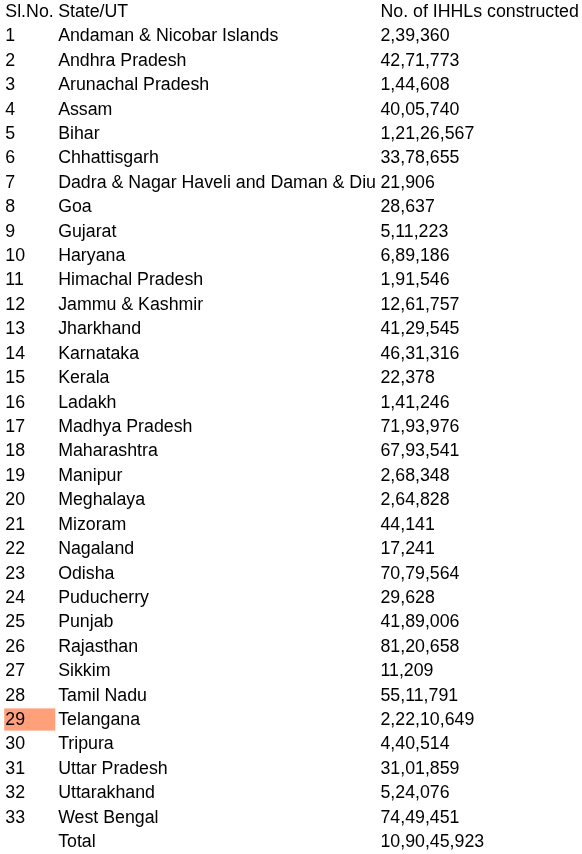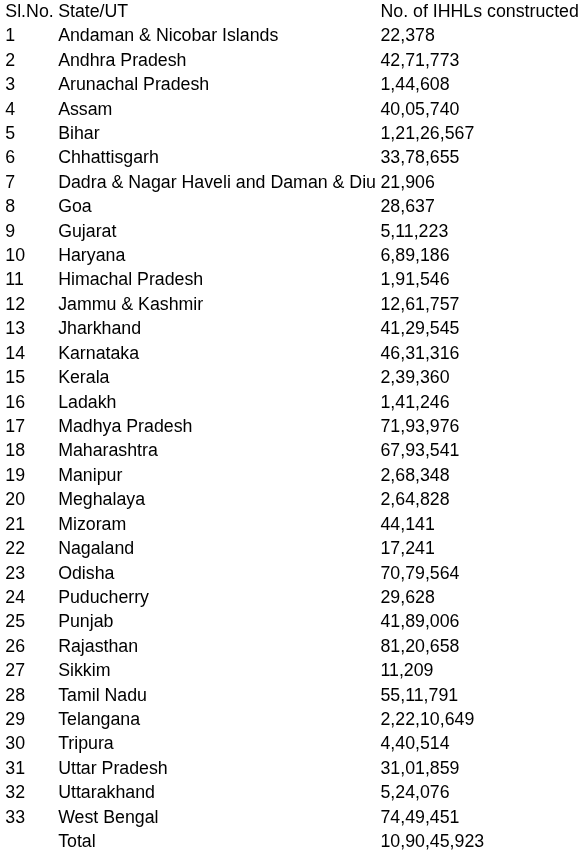Andaman & Nicobar Islands | column 3: 2,39,360 -> 22,378
Kerala | column 3: 22,378 -> 2,39,360
Telangana | column 1: lightsalmon background -> no background
